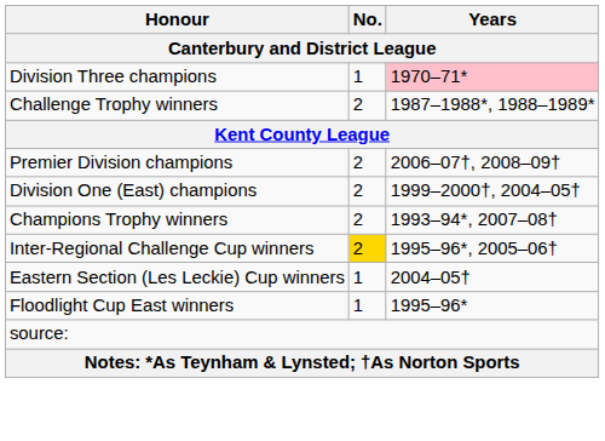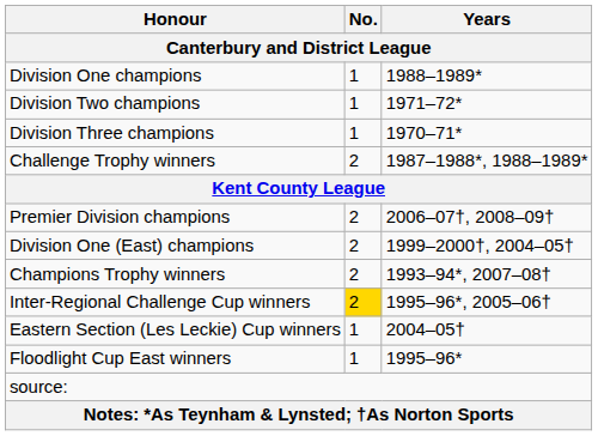+ row: Division One champions | 1 | 1988–1989*
+ row: Division Two champions | 1 | 1971–72*
Division Three champions | Years: pink background -> no background
